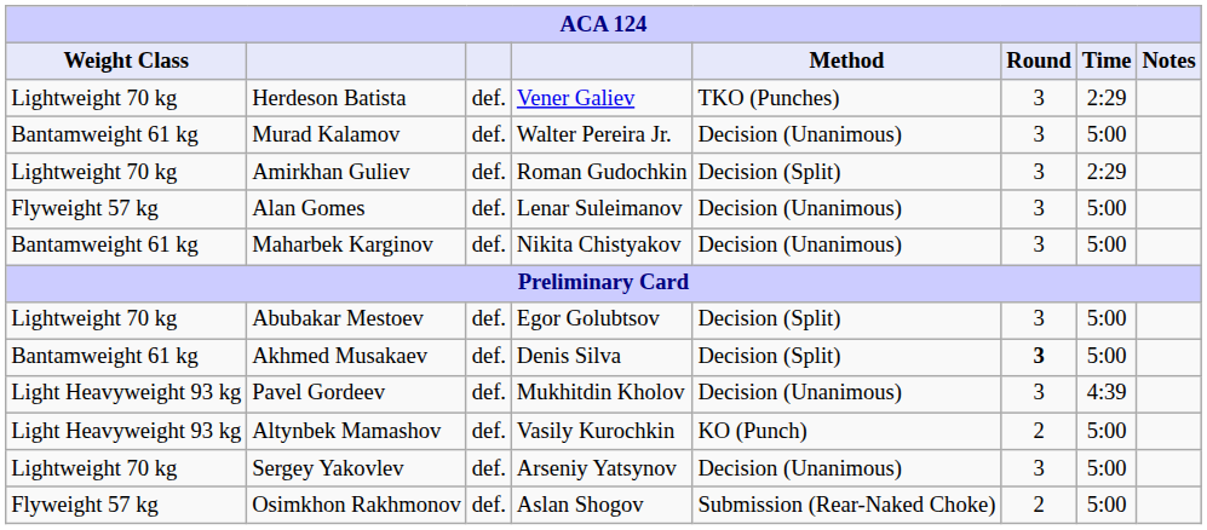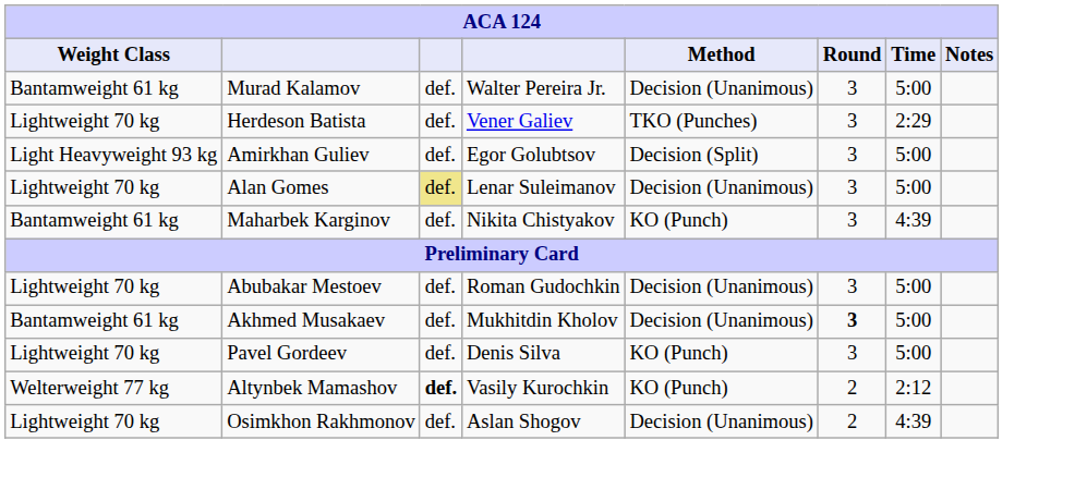rows swapped: Herdeson Batista <-> Murad Kalamov
Amirkhan Guliev | Weight Class: Lightweight 70 kg -> Light Heavyweight 93 kg
Amirkhan Guliev | column 4: Roman Gudochkin -> Egor Golubtsov
Amirkhan Guliev | Time: 2:29 -> 5:00
Alan Gomes | Weight Class: Flyweight 57 kg -> Lightweight 70 kg
Alan Gomes | column 3: no background -> khaki background
Maharbek Karginov | Method: Decision (Unanimous) -> KO (Punch)
Maharbek Karginov | Time: 5:00 -> 4:39
Abubakar Mestoev | column 4: Egor Golubtsov -> Roman Gudochkin
Abubakar Mestoev | Method: Decision (Split) -> Decision (Unanimous)
Akhmed Musakaev | column 4: Denis Silva -> Mukhitdin Kholov
Akhmed Musakaev | Method: Decision (Split) -> Decision (Unanimous)
Pavel Gordeev | Weight Class: Light Heavyweight 93 kg -> Lightweight 70 kg
Pavel Gordeev | column 4: Mukhitdin Kholov -> Denis Silva
Pavel Gordeev | Method: Decision (Unanimous) -> KO (Punch)
Pavel Gordeev | Time: 4:39 -> 5:00
Altynbek Mamashov | Weight Class: Light Heavyweight 93 kg -> Welterweight 77 kg
Altynbek Mamashov | column 3: normal -> bold
Altynbek Mamashov | Time: 5:00 -> 2:12
- row: Lightweight 70 kg | Sergey Yakovlev | def. | Arseniy Yatsynov | Decision (Unanimous) | 3 | 5:00
Osimkhon Rakhmonov | Weight Class: Flyweight 57 kg -> Lightweight 70 kg
Osimkhon Rakhmonov | Method: Submission (Rear-Naked Choke) -> Decision (Unanimous)
Osimkhon Rakhmonov | Time: 5:00 -> 4:39
